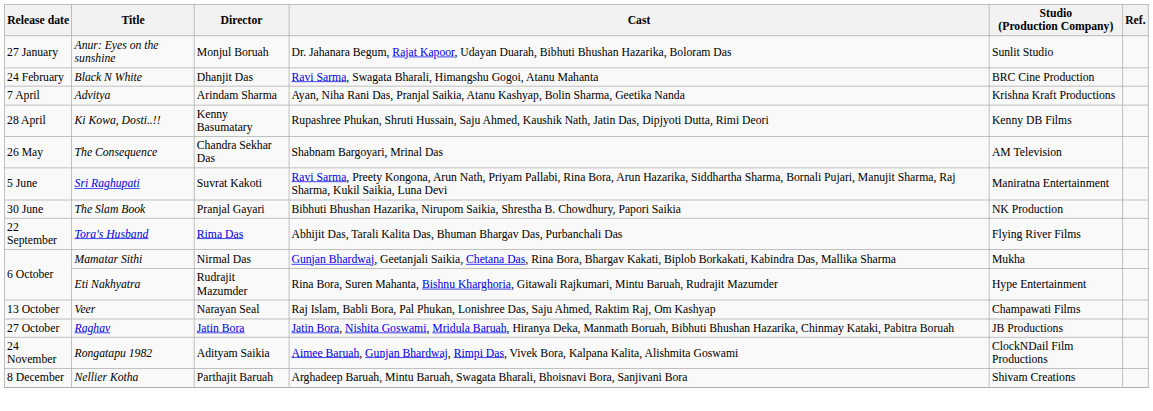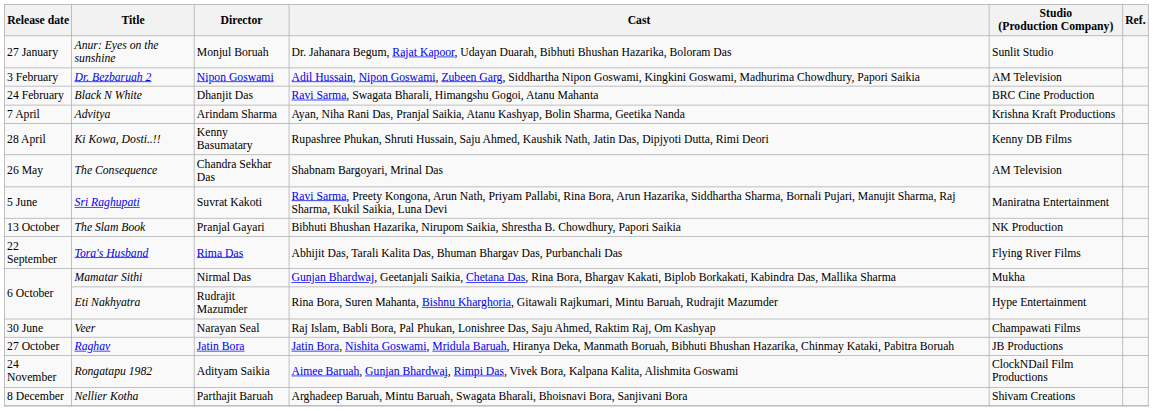+ row: 3 February | Dr. Bezbaruah 2 | Nipon Goswami | Adil Hussain, Nipon Goswami, Zubeen Garg, Siddhartha Nipon Goswami, Kingkini Goswami, Madhurima Chowdhury, Papori Saikia | AM Television
The Slam Book | Release date: 30 June -> 13 October
Veer | Release date: 13 October -> 30 June
